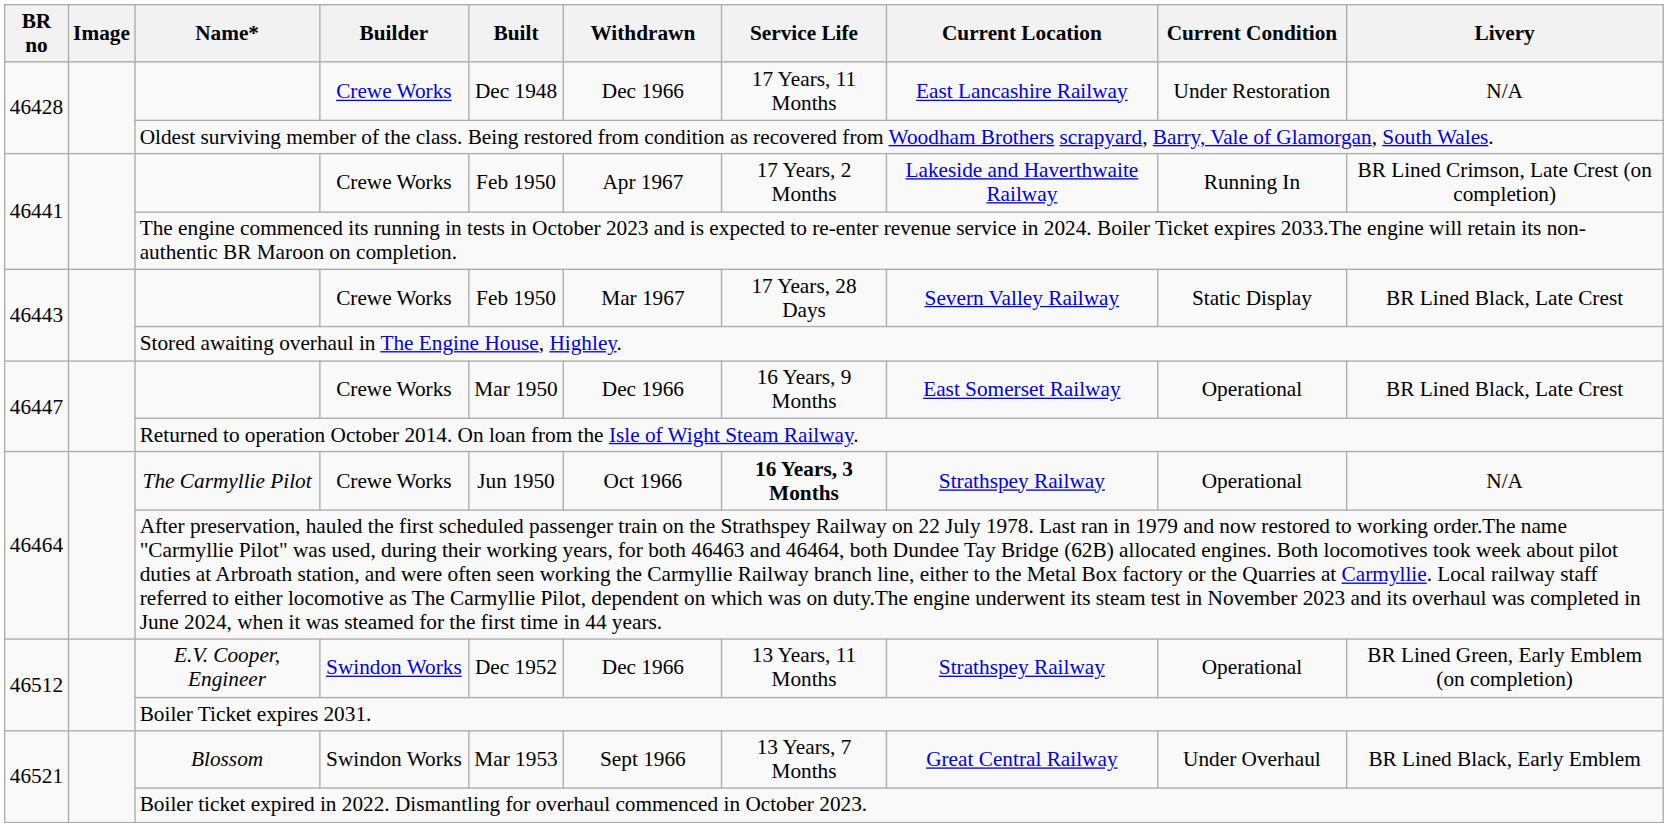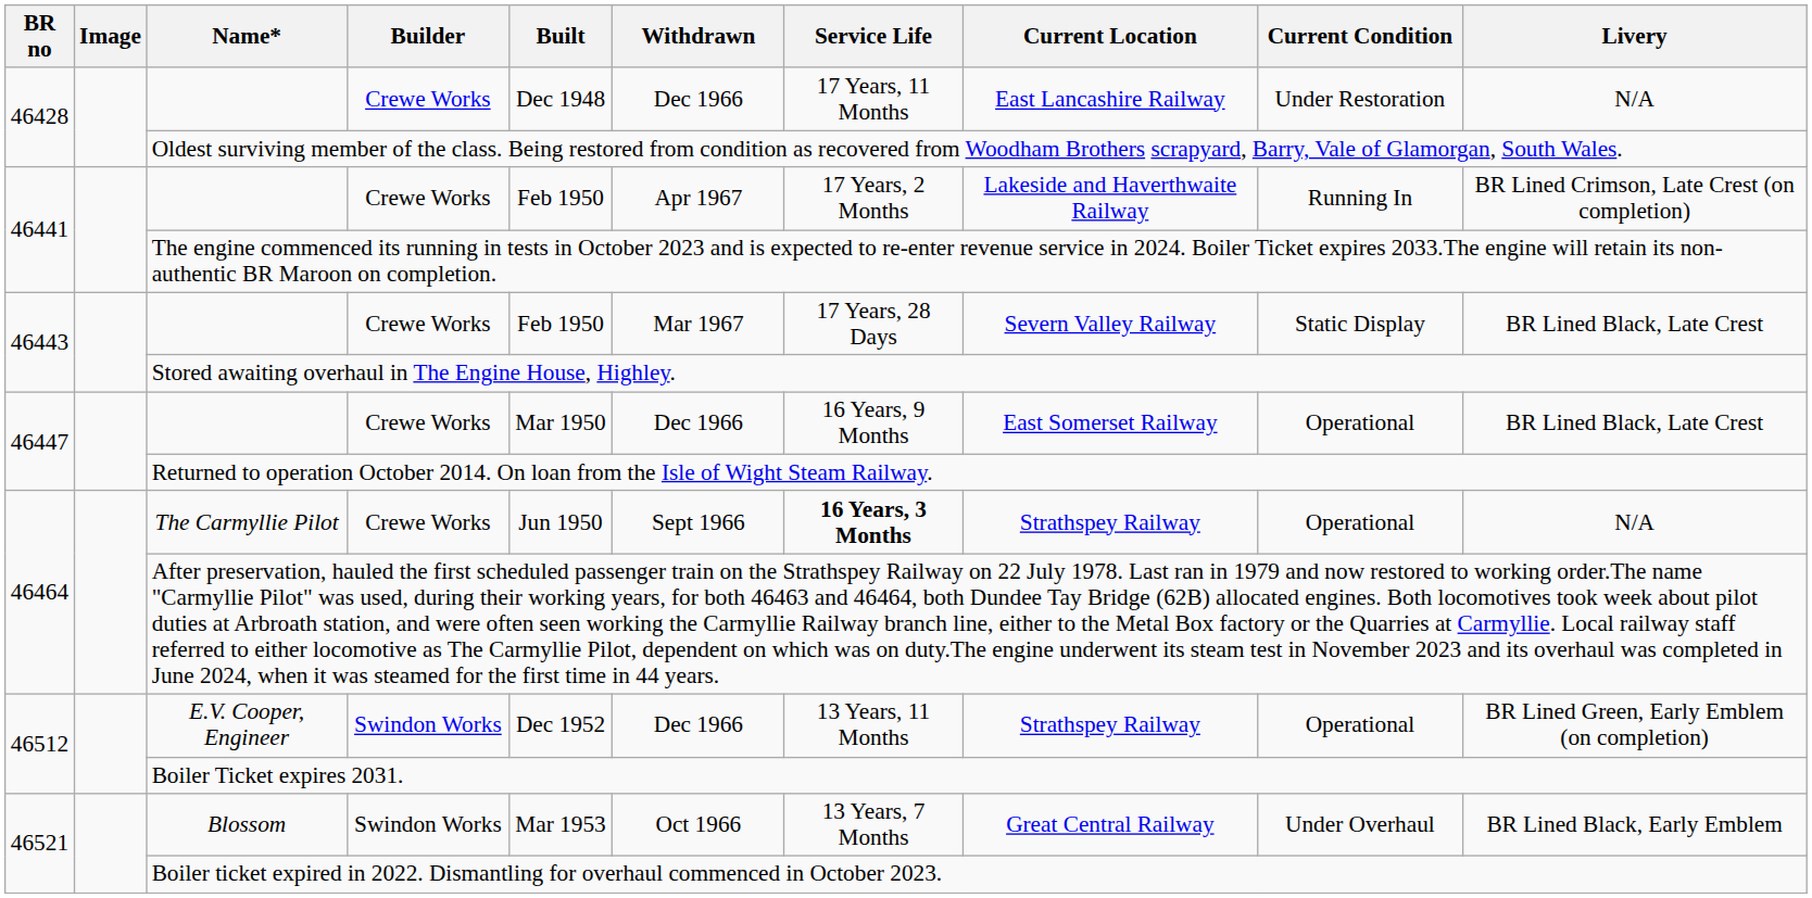The Carmyllie Pilot | Withdrawn: Oct 1966 -> Sept 1966
Blossom | Withdrawn: Sept 1966 -> Oct 1966
